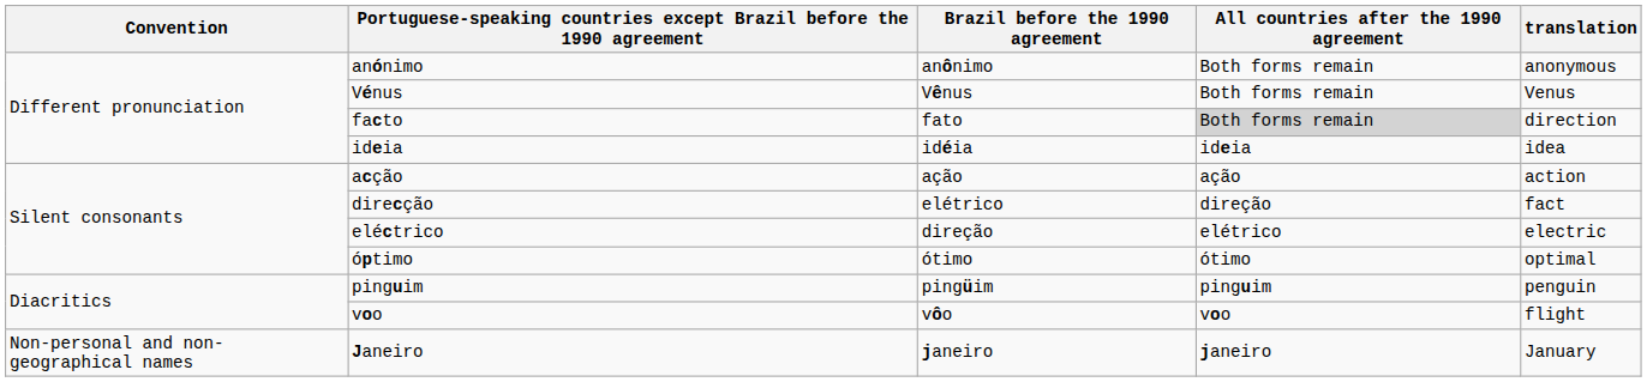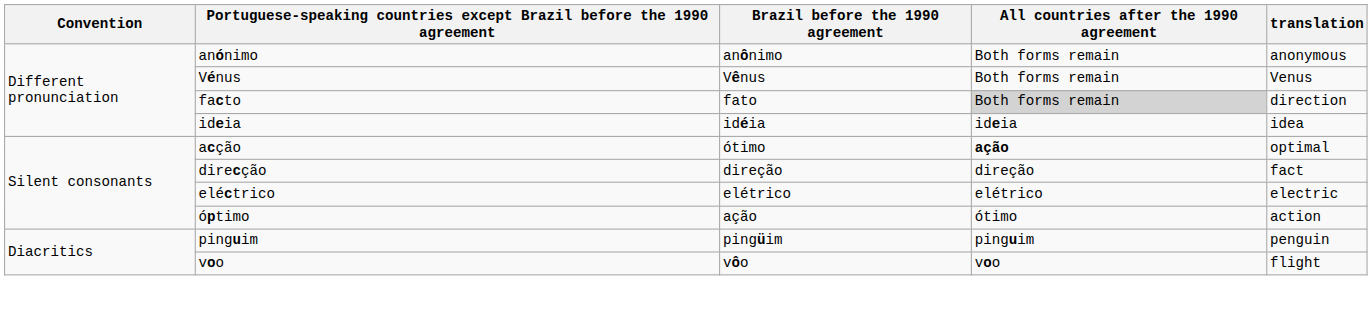acção | Brazil before the 1990 agreement: ação -> ótimo
acção | All countries after the 1990 agreement: normal -> bold
acção | translation: action -> optimal
direcção | Brazil before the 1990 agreement: elétrico -> direção
eléctrico | Brazil before the 1990 agreement: direção -> elétrico
óptimo | Brazil before the 1990 agreement: ótimo -> ação
óptimo | translation: optimal -> action
- row: Non-personal and non-geographical names | Janeiro | janeiro | janeiro | January
